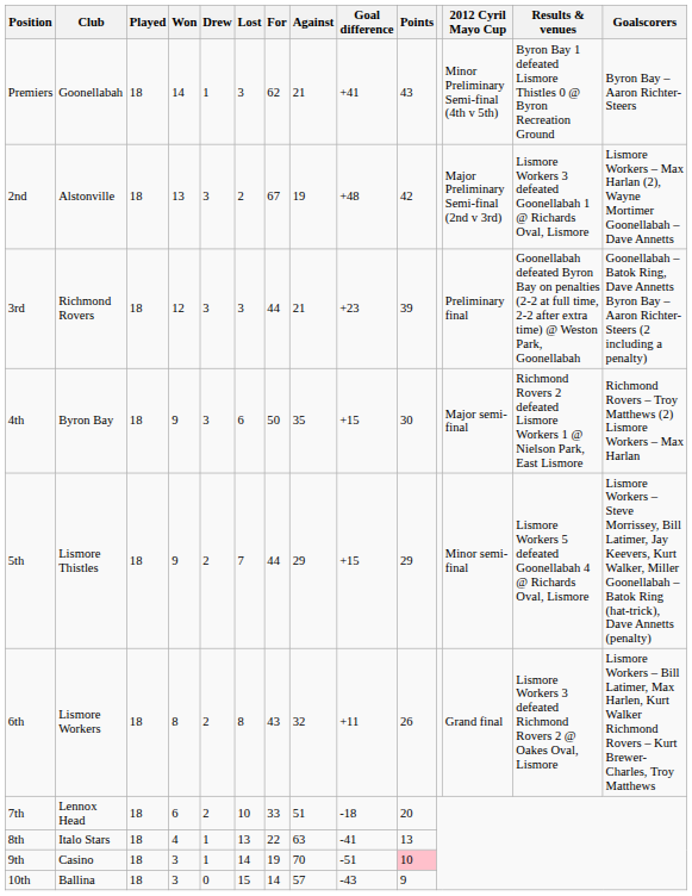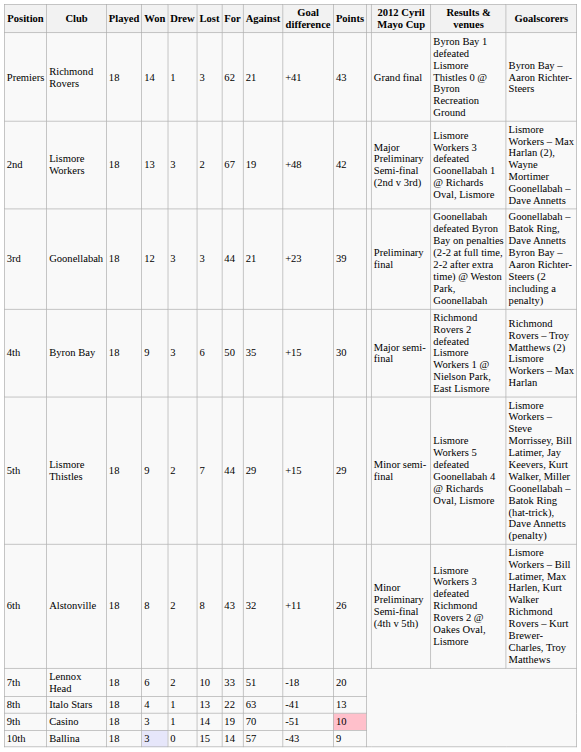Premiers | Club: Goonellabah -> Richmond Rovers
Premiers | 2012 Cyril Mayo Cup: Minor Preliminary Semi-final (4th v 5th) -> Grand final
2nd | Club: Alstonville -> Lismore Workers
3rd | Club: Richmond Rovers -> Goonellabah
6th | Club: Lismore Workers -> Alstonville
6th | 2012 Cyril Mayo Cup: Grand final -> Minor Preliminary Semi-final (4th v 5th)
10th | Won: no background -> lavender background
